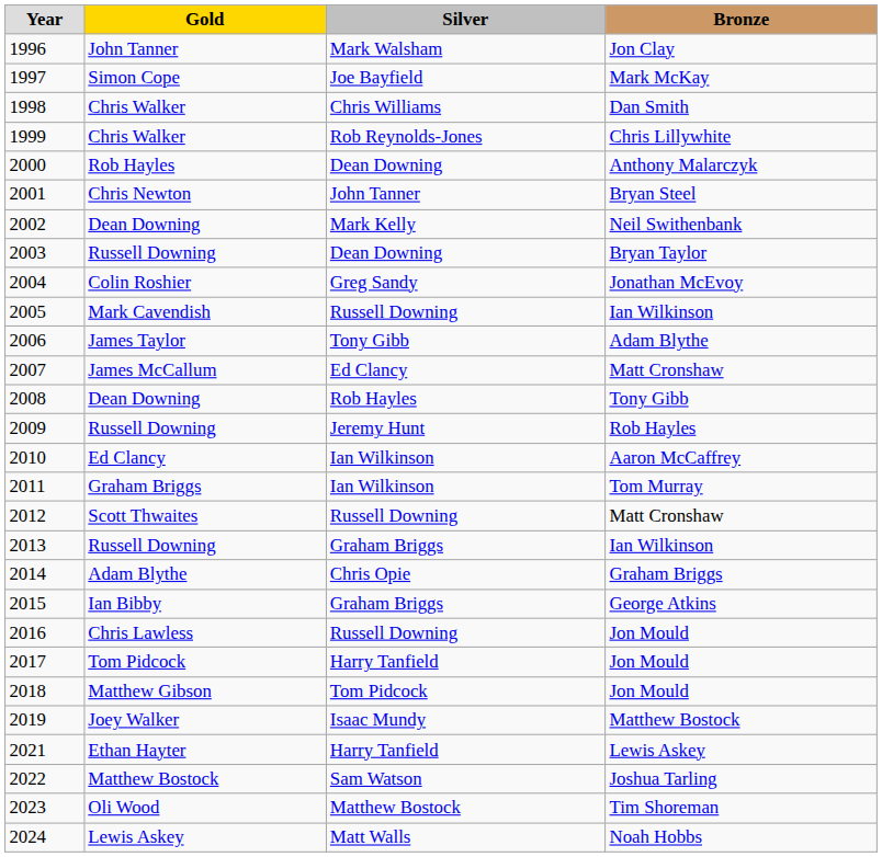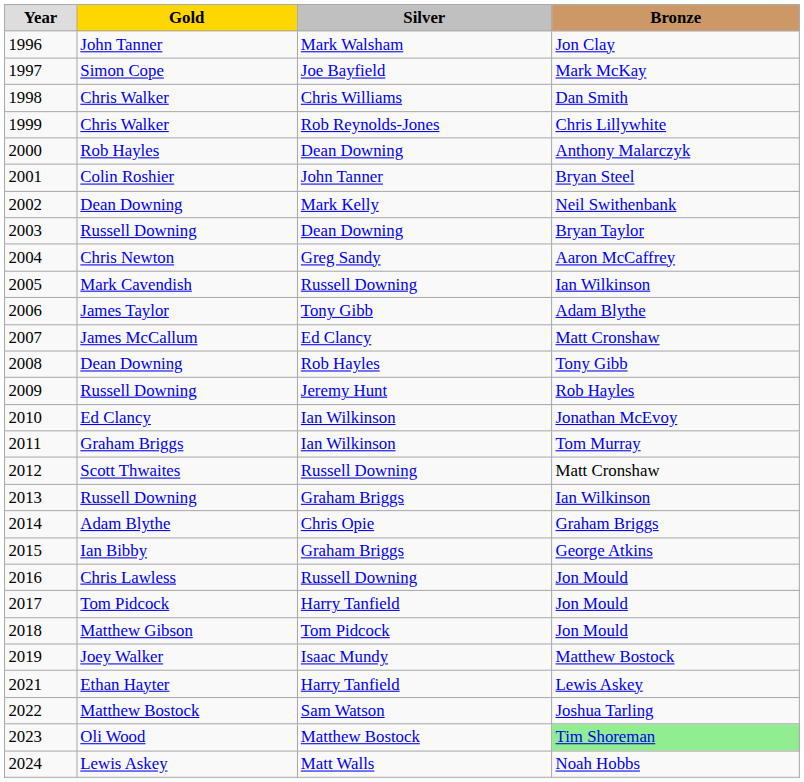2001 | Gold: Chris Newton -> Colin Roshier
2004 | Gold: Colin Roshier -> Chris Newton
2004 | Bronze: Jonathan McEvoy -> Aaron McCaffrey
2010 | Bronze: Aaron McCaffrey -> Jonathan McEvoy
2023 | Bronze: no background -> lightgreen background
